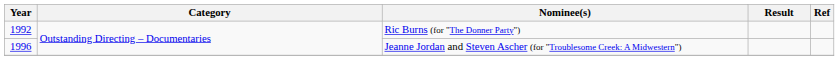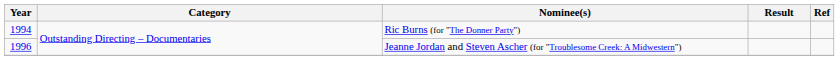Ric Burns (for "The Donner Party") | Year: 1992 -> 1994
